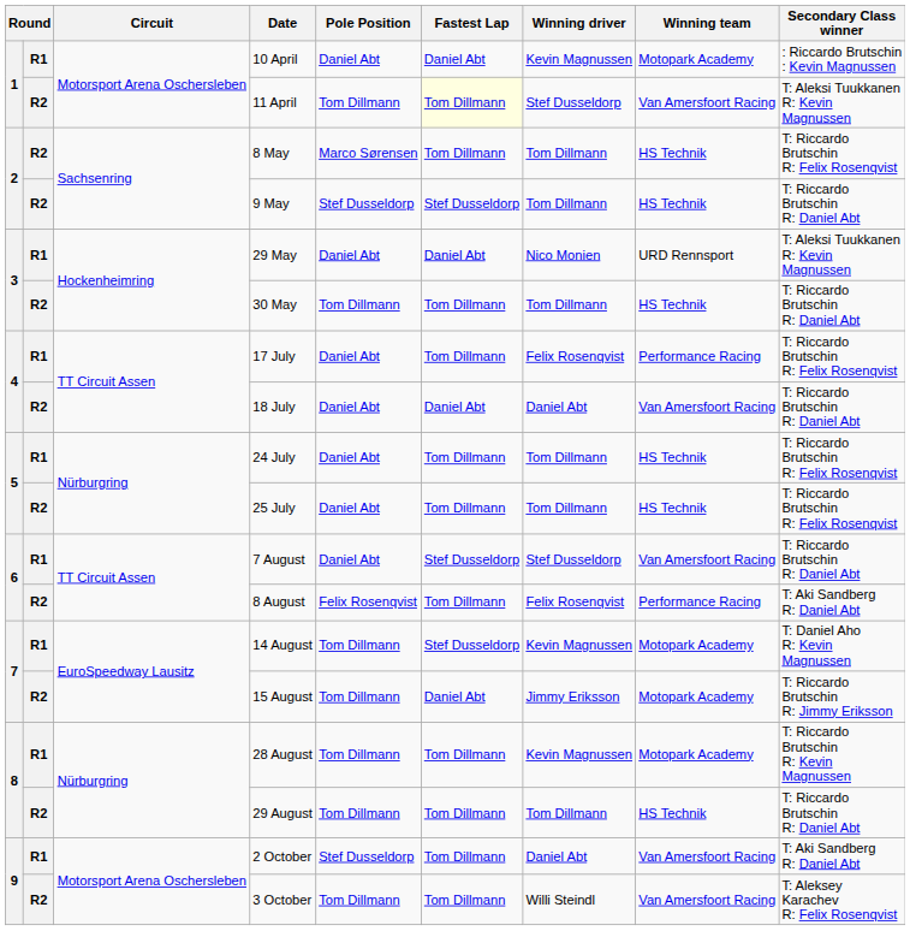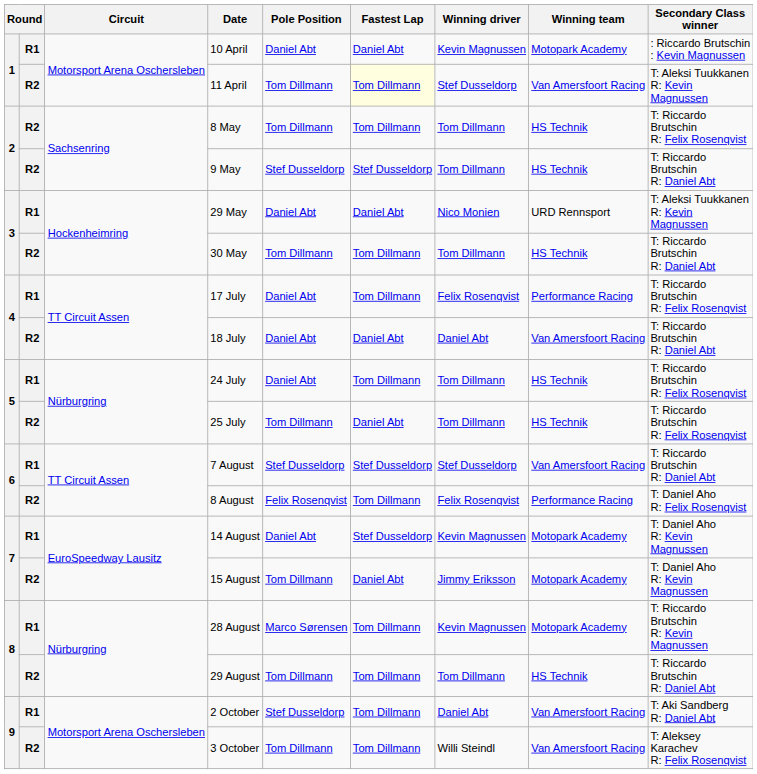8 May | Pole Position: Marco Sørensen -> Tom Dillmann
25 July | Pole Position: Daniel Abt -> Tom Dillmann
25 July | Fastest Lap: Tom Dillmann -> Daniel Abt
7 August | Pole Position: Daniel Abt -> Stef Dusseldorp
8 August | Secondary Class winner: T: Aki Sandberg R: Daniel Abt -> T: Daniel Aho R: Felix Rosenqvist
14 August | Pole Position: Tom Dillmann -> Daniel Abt
15 August | Secondary Class winner: T: Riccardo Brutschin R: Jimmy Eriksson -> T: Daniel Aho R: Kevin Magnussen
28 August | Pole Position: Tom Dillmann -> Marco Sørensen
